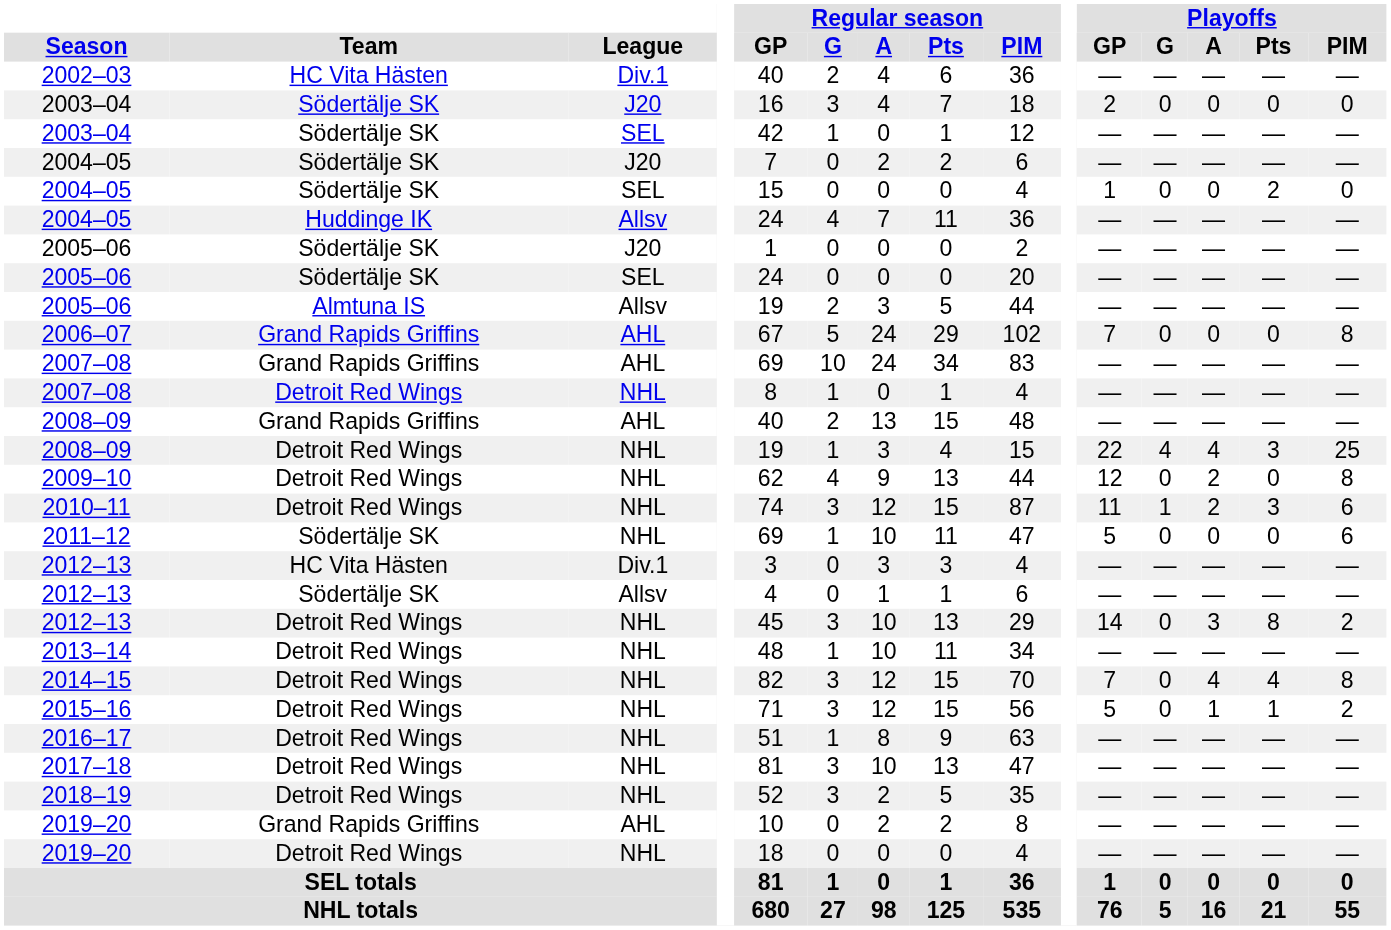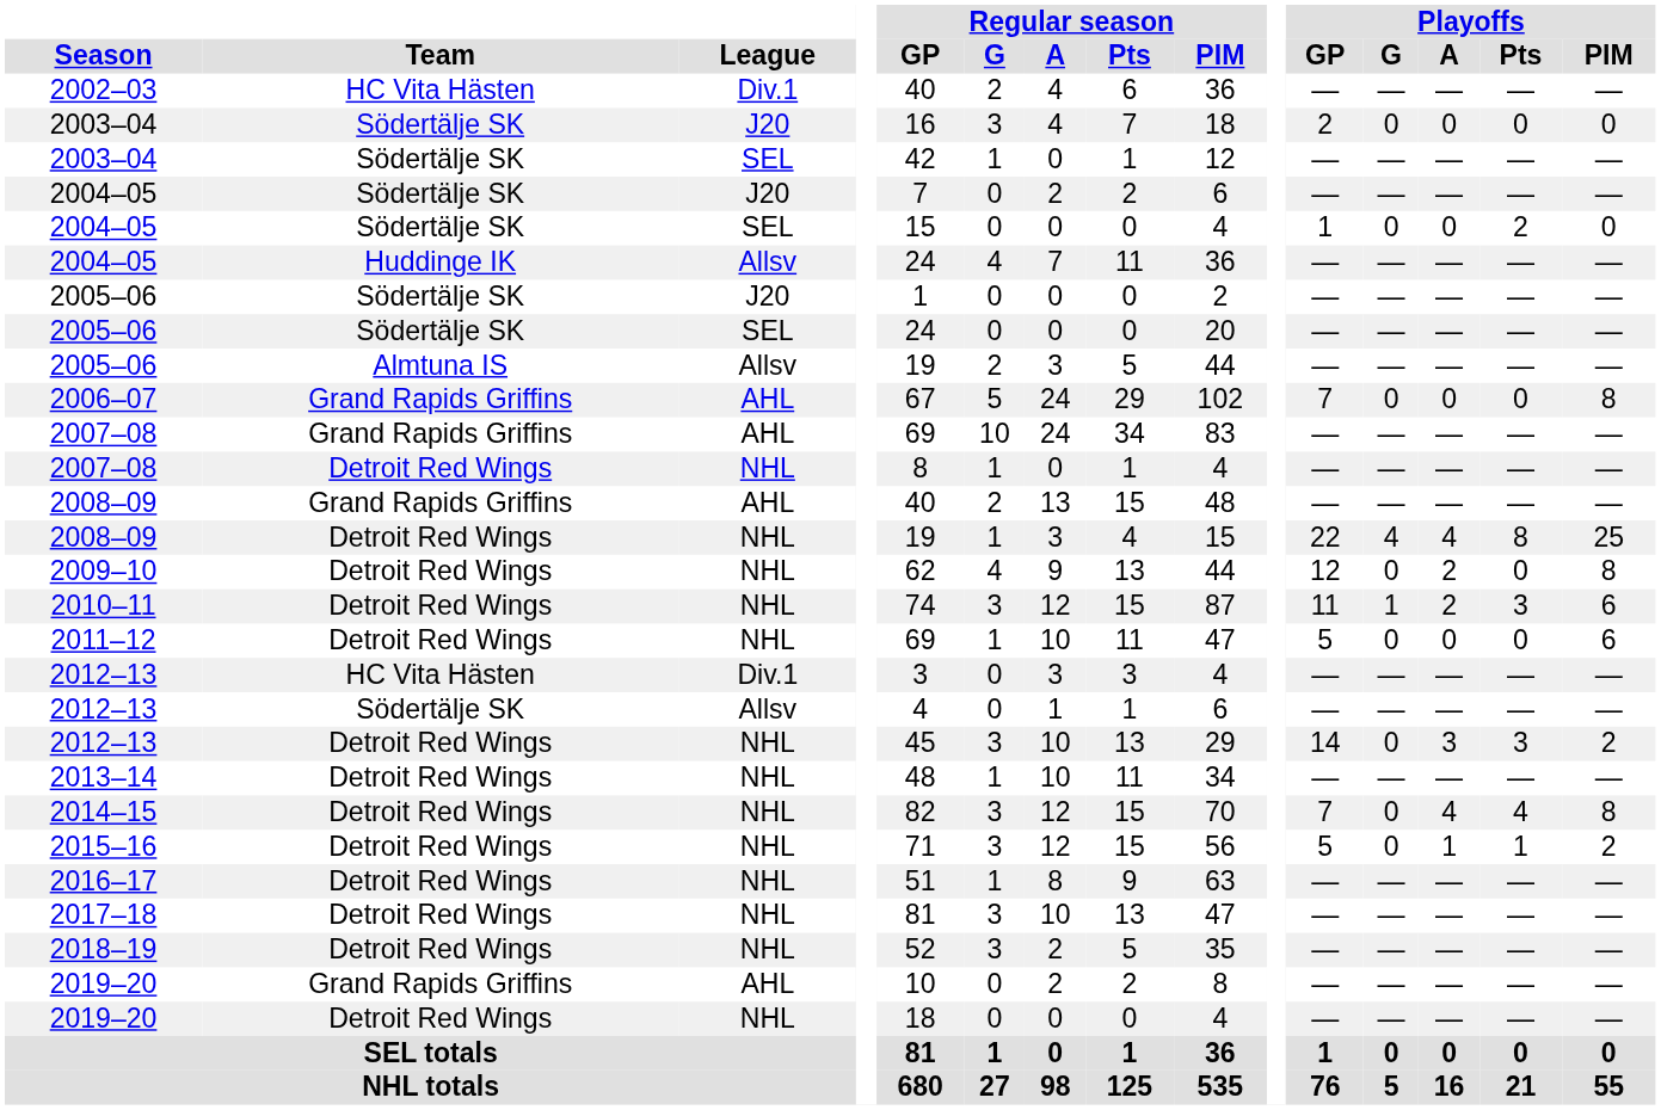2008–09 / NHL | Playoffs / Pts: 3 -> 8
2011–12 | Team: Södertälje SK -> Detroit Red Wings
2012–13 / NHL | Playoffs / Pts: 8 -> 3
